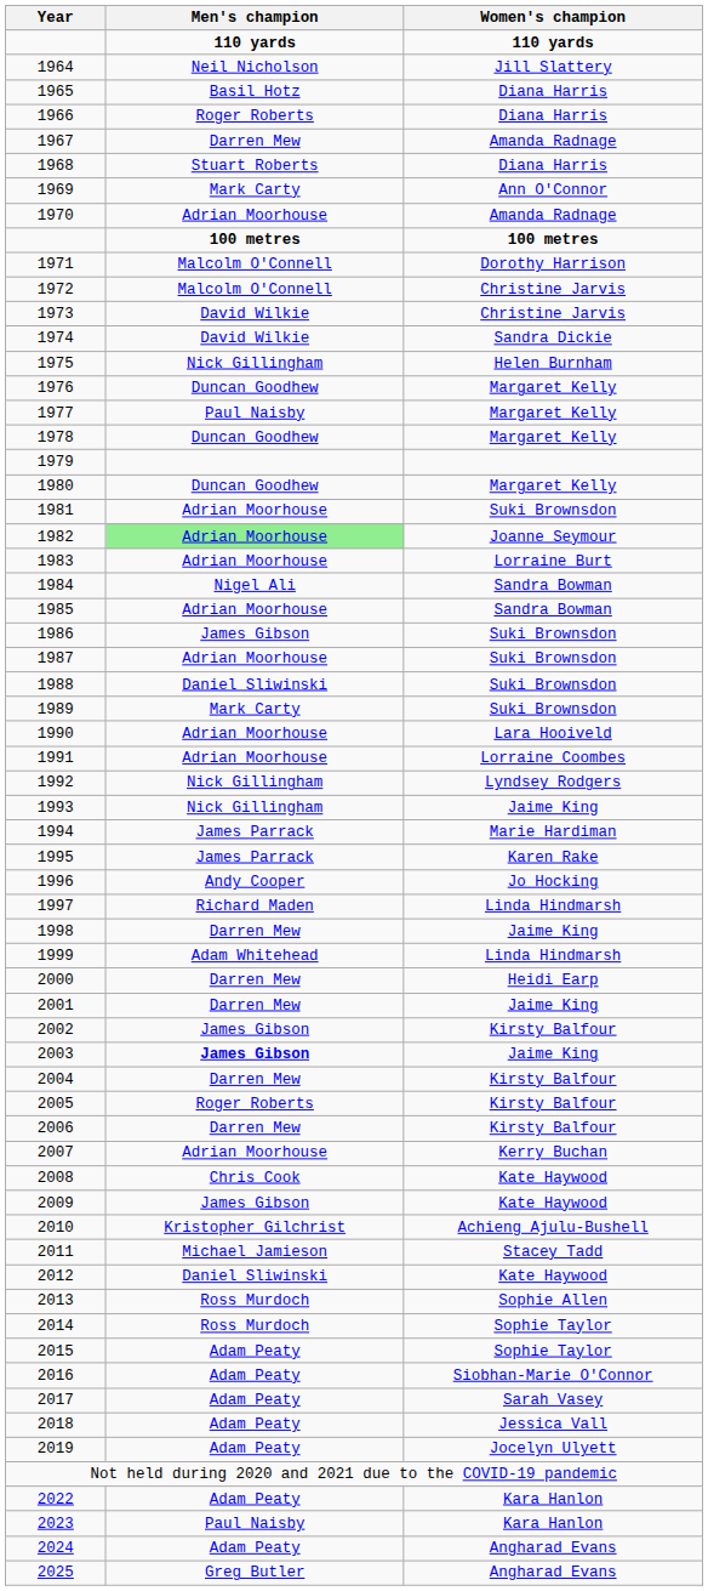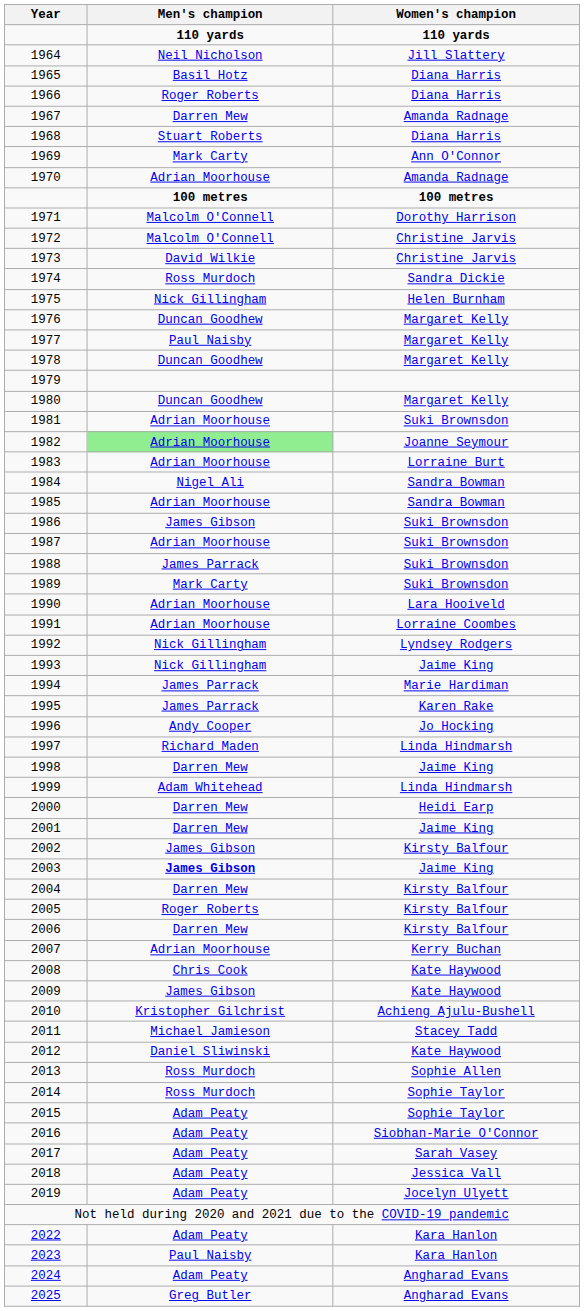1974 | Men's champion: David Wilkie -> Ross Murdoch
1988 | Men's champion: Daniel Sliwinski -> James Parrack
